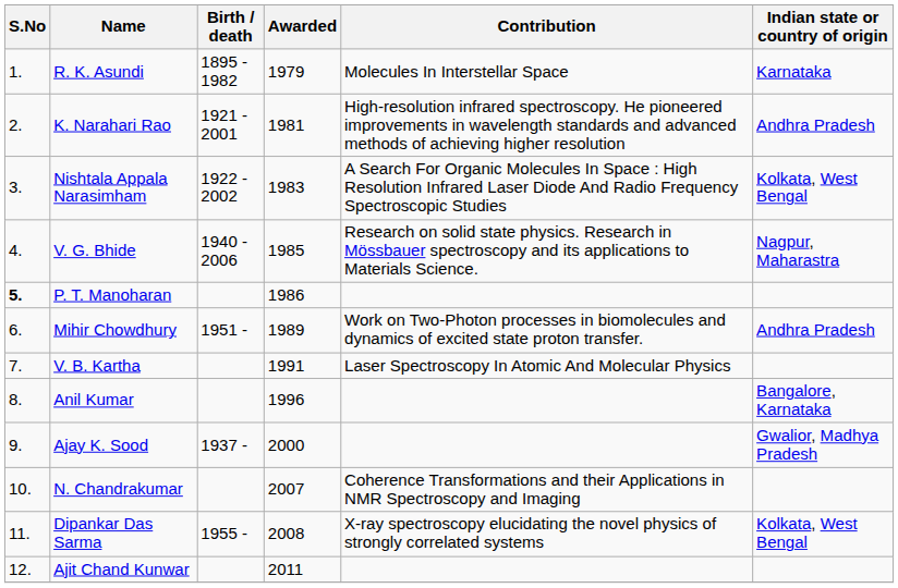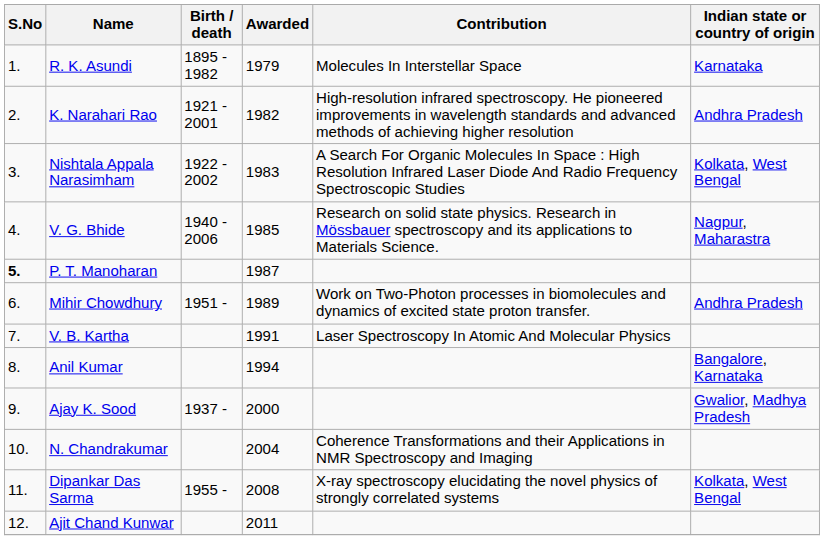K. Narahari Rao | Awarded: 1981 -> 1982
P. T. Manoharan | Awarded: 1986 -> 1987
Anil Kumar | Awarded: 1996 -> 1994
N. Chandrakumar | Awarded: 2007 -> 2004
